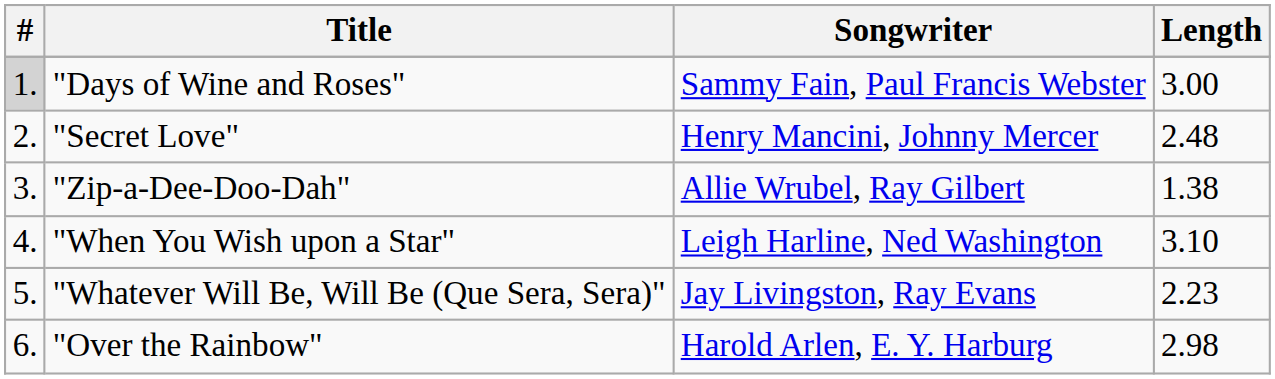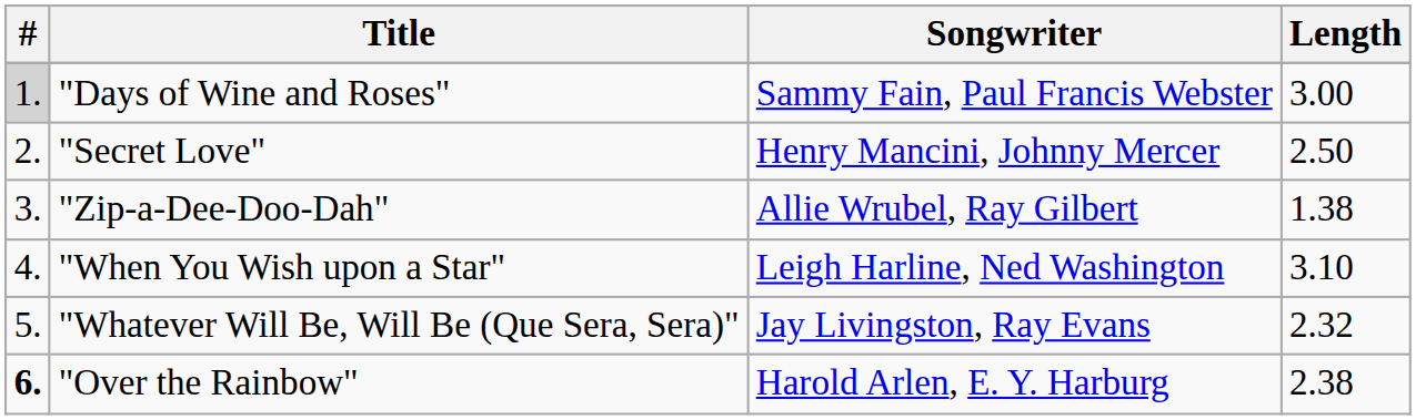"Secret Love" | Length: 2.48 -> 2.50
"Whatever Will Be, Will Be (Que Sera, Sera)" | Length: 2.23 -> 2.32
"Over the Rainbow" | #: normal -> bold
"Over the Rainbow" | Length: 2.98 -> 2.38
